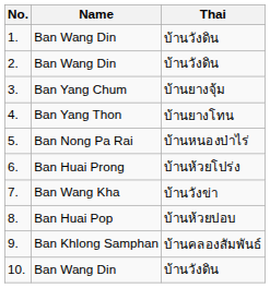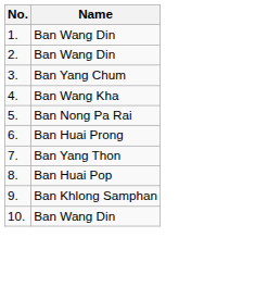- column: Thai | บ้านวังดิน | บ้านวังดิน | บ้านยางจุ้ม | บ้านยางโทน | บ้านหนองป่าไร่ | บ้านห้วยโปร่ง | บ้านวังข่า | บ้านห้วยปอบ | บ้านคลองสัมพันธ์ | บ้านวังดิน
4. | Name: Ban Yang Thon -> Ban Wang Kha
7. | Name: Ban Wang Kha -> Ban Yang Thon
